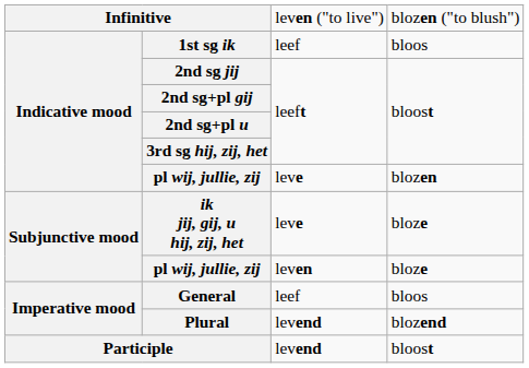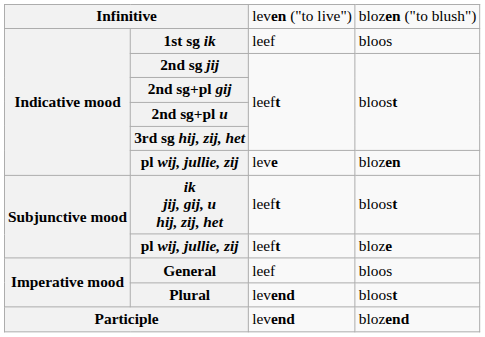ik jij, gij, u hij, zij, het | column 3: leve -> leeft
ik jij, gij, u hij, zij, het | column 4: bloze -> bloost
Subjunctive mood / pl wij, jullie, zij | column 3: leven -> leeft
Plural | column 4: blozend -> bloost
Participle | column 4: bloost -> blozend
